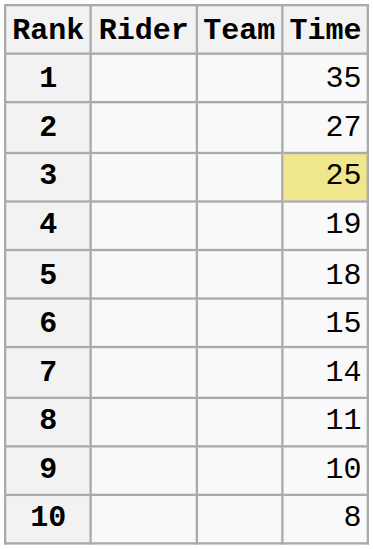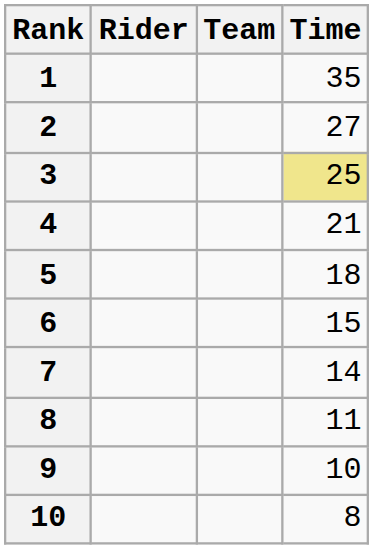4 | Time: 19 -> 21
